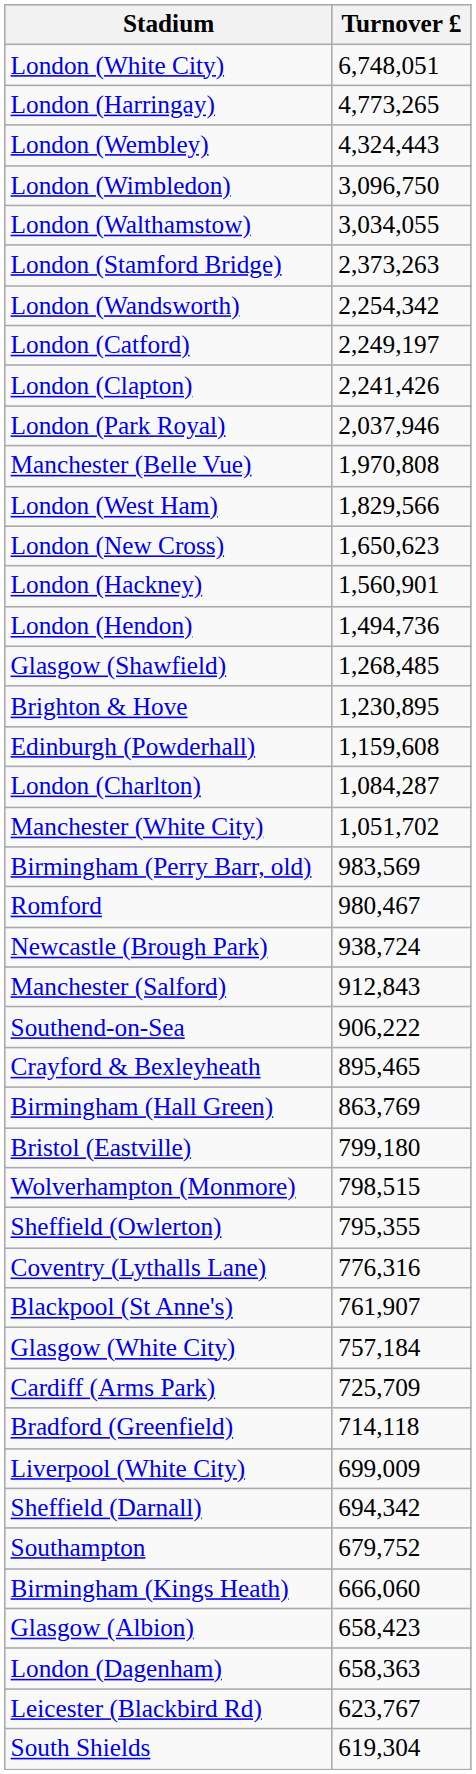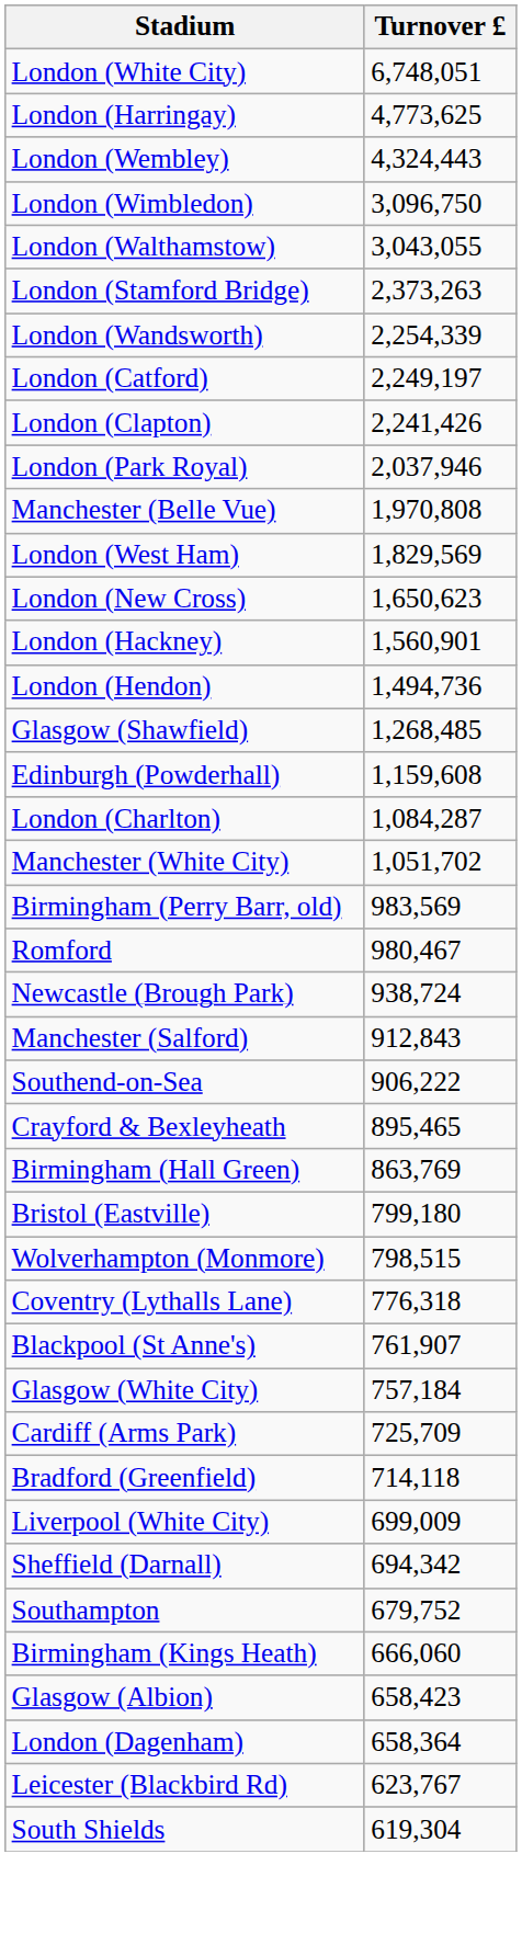London (Harringay) | Turnover £: 4,773,265 -> 4,773,625
London (Walthamstow) | Turnover £: 3,034,055 -> 3,043,055
London (Wandsworth) | Turnover £: 2,254,342 -> 2,254,339
London (West Ham) | Turnover £: 1,829,566 -> 1,829,569
- row: Brighton & Hove | 1,230,895
- row: Sheffield (Owlerton) | 795,355
Coventry (Lythalls Lane) | Turnover £: 776,316 -> 776,318
London (Dagenham) | Turnover £: 658,363 -> 658,364
